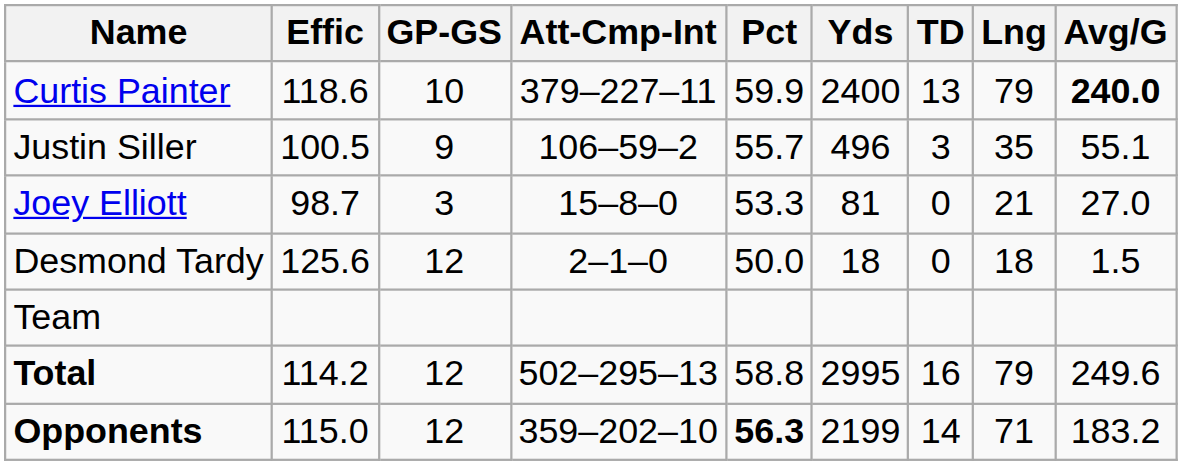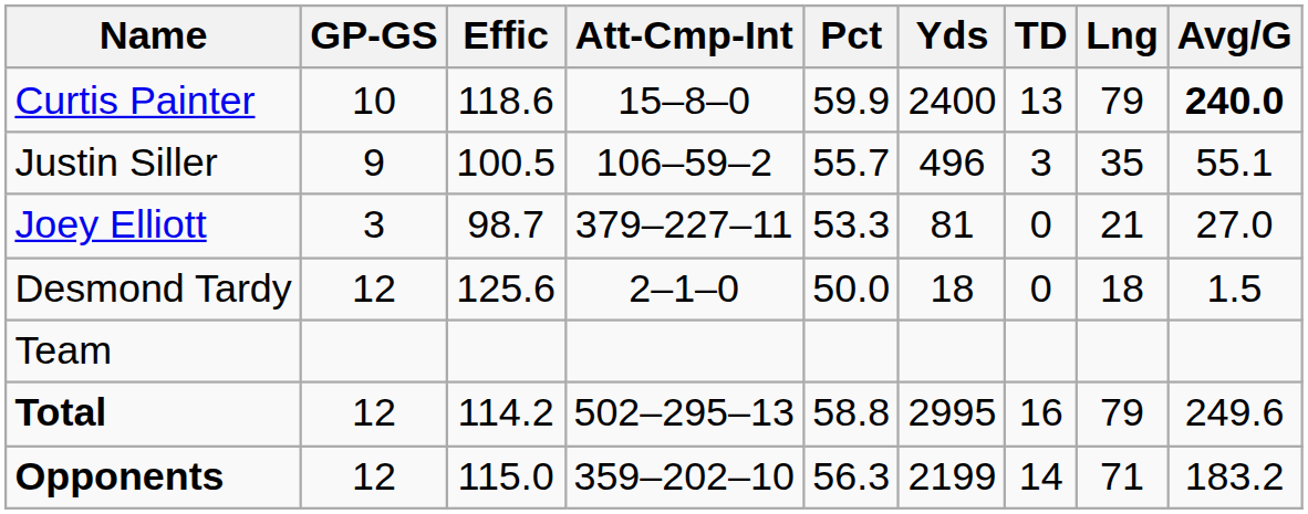columns swapped: GP-GS <-> Effic
Curtis Painter | Att-Cmp-Int: 379–227–11 -> 15–8–0
Joey Elliott | Att-Cmp-Int: 15–8–0 -> 379–227–11
Opponents | Pct: bold -> normal
